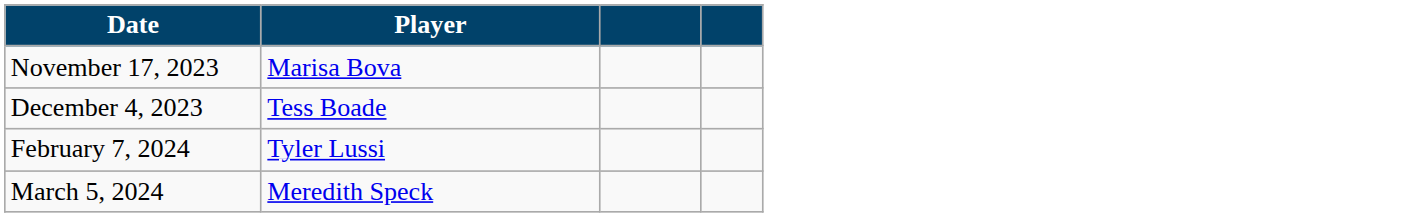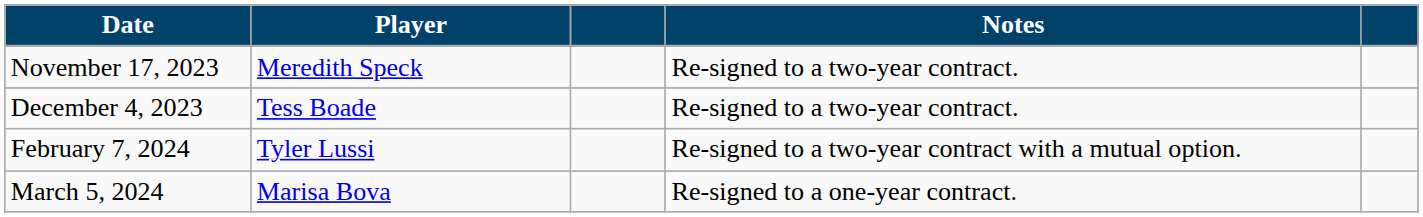+ column: Notes | Re-signed to a two-year contract. | Re-signed to a two-year contract. | Re-signed to a two-year contract with a mutual option. | Re-signed to a one-year contract.
November 17, 2023 | Player: Marisa Bova -> Meredith Speck
March 5, 2024 | Player: Meredith Speck -> Marisa Bova
